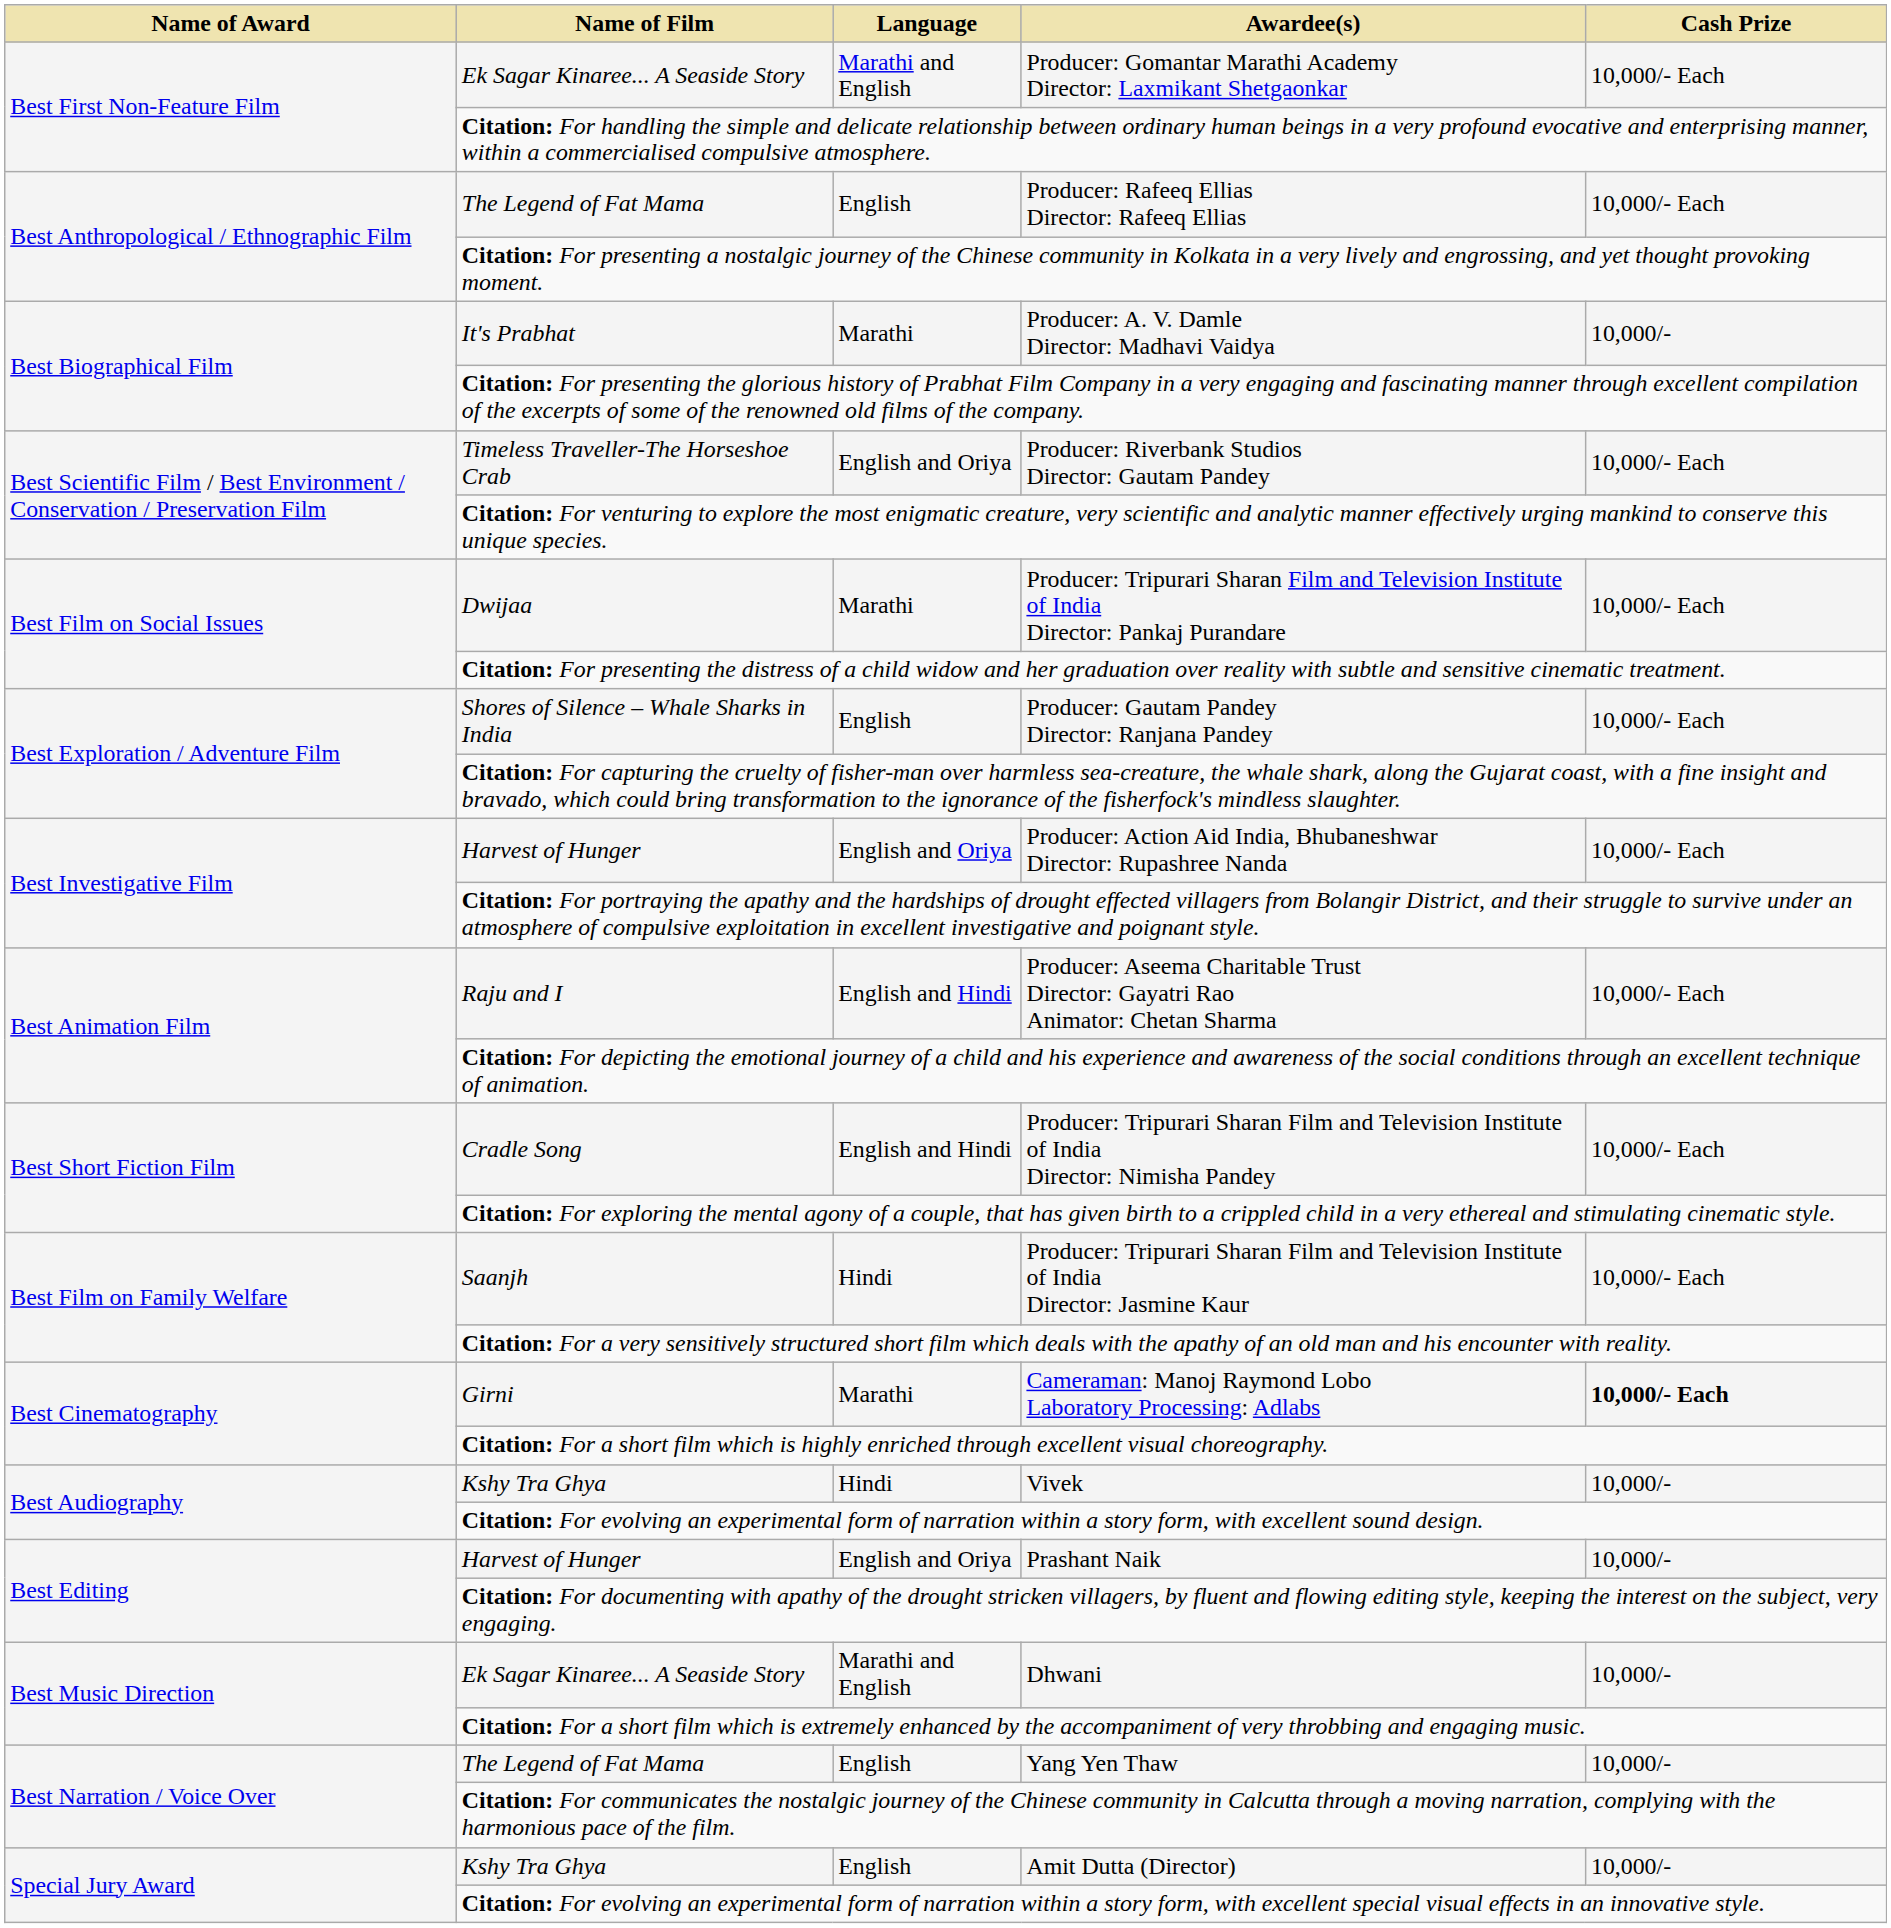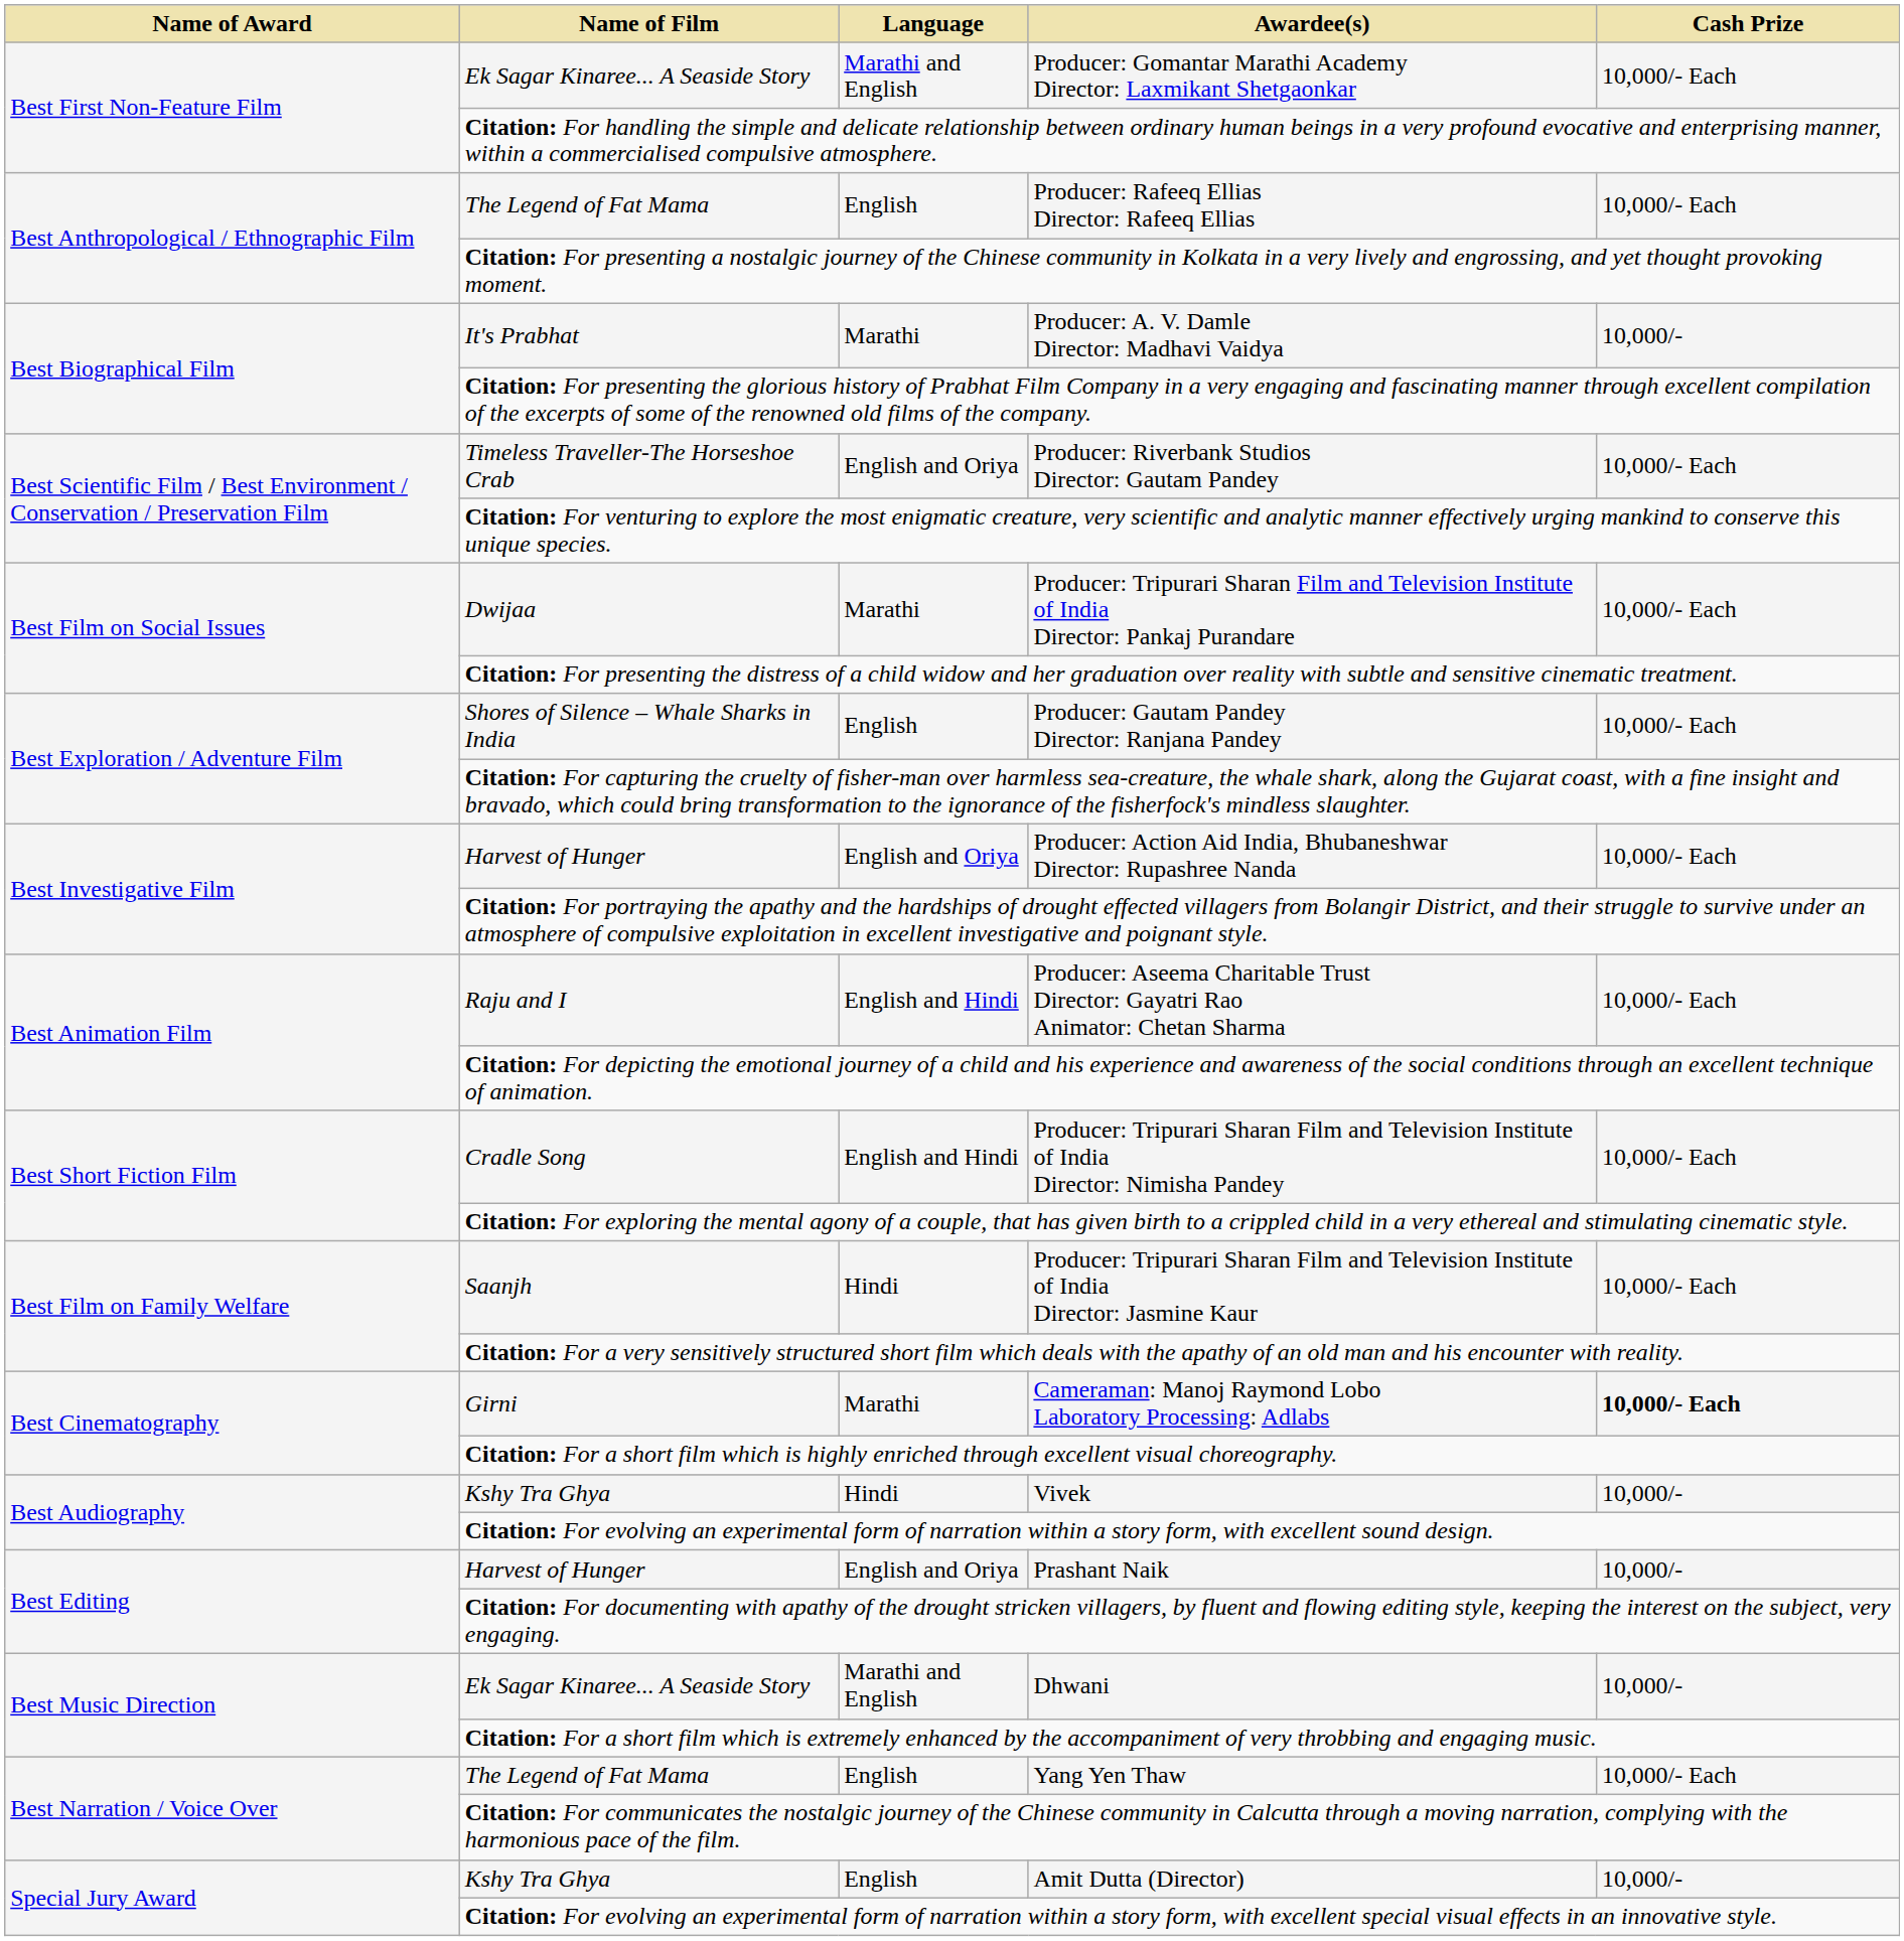Yang Yen Thaw | Cash Prize: 10,000/- -> 10,000/- Each
